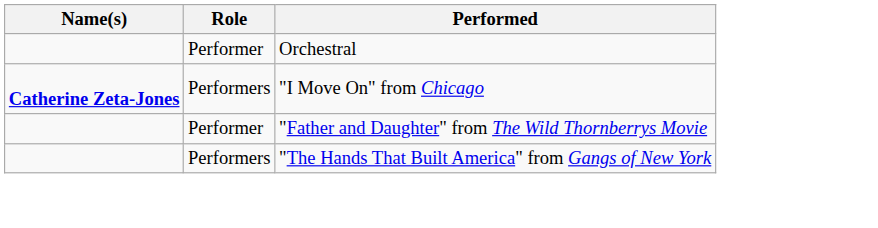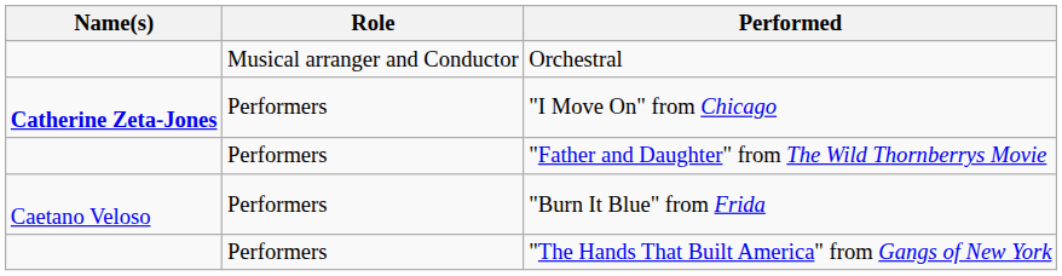Orchestral | Role: Performer -> Musical arranger and Conductor
"Father and Daughter" from The Wild Thornberrys Movie | Role: Performer -> Performers
+ row: Caetano Veloso | Performers | "Burn It Blue" from Frida
